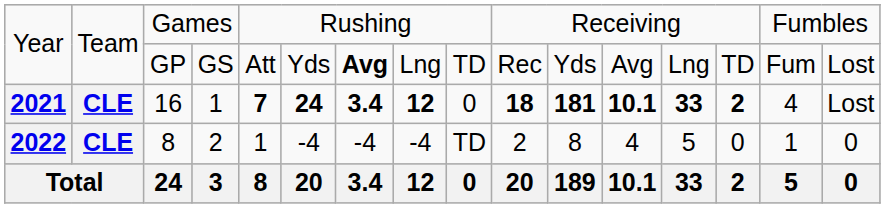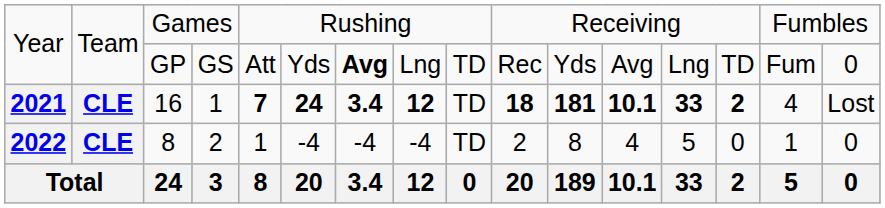Year / GP | column 16: Lost -> 0
2021 | column 9: 0 -> TD
